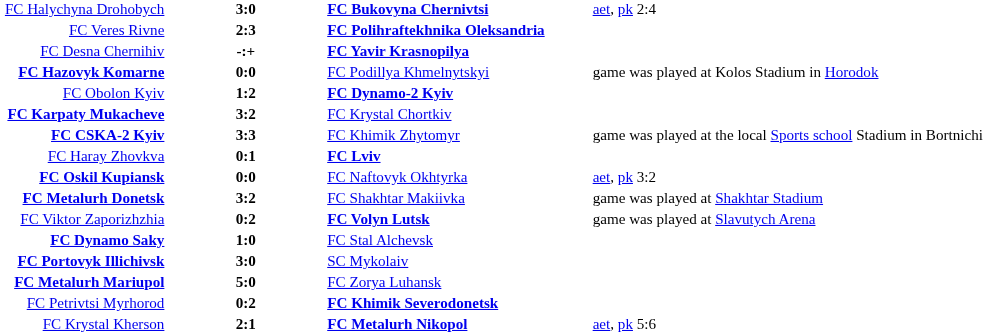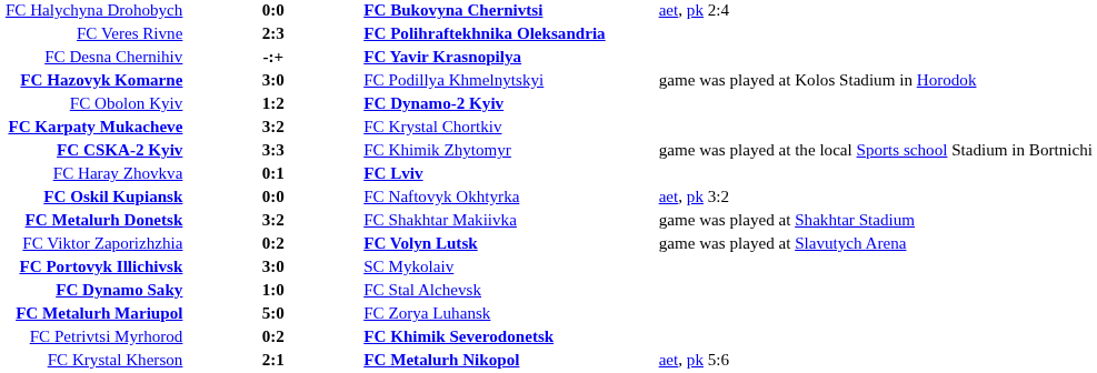FC Halychyna Drohobych | column 2: 3:0 -> 0:0
FC Hazovyk Komarne | column 2: 0:0 -> 3:0
rows swapped: FC Dynamo Saky <-> FC Portovyk Illichivsk
